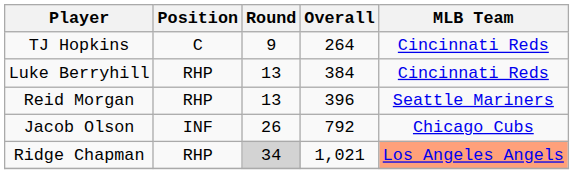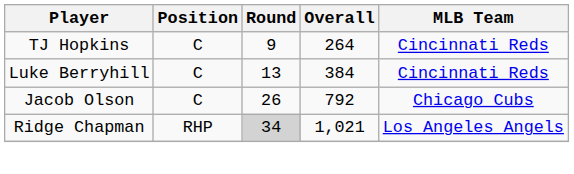Luke Berryhill | Position: RHP -> C
- row: Reid Morgan | RHP | 13 | 396 | Seattle Mariners
Jacob Olson | Position: INF -> C
Ridge Chapman | MLB Team: lightsalmon background -> no background
